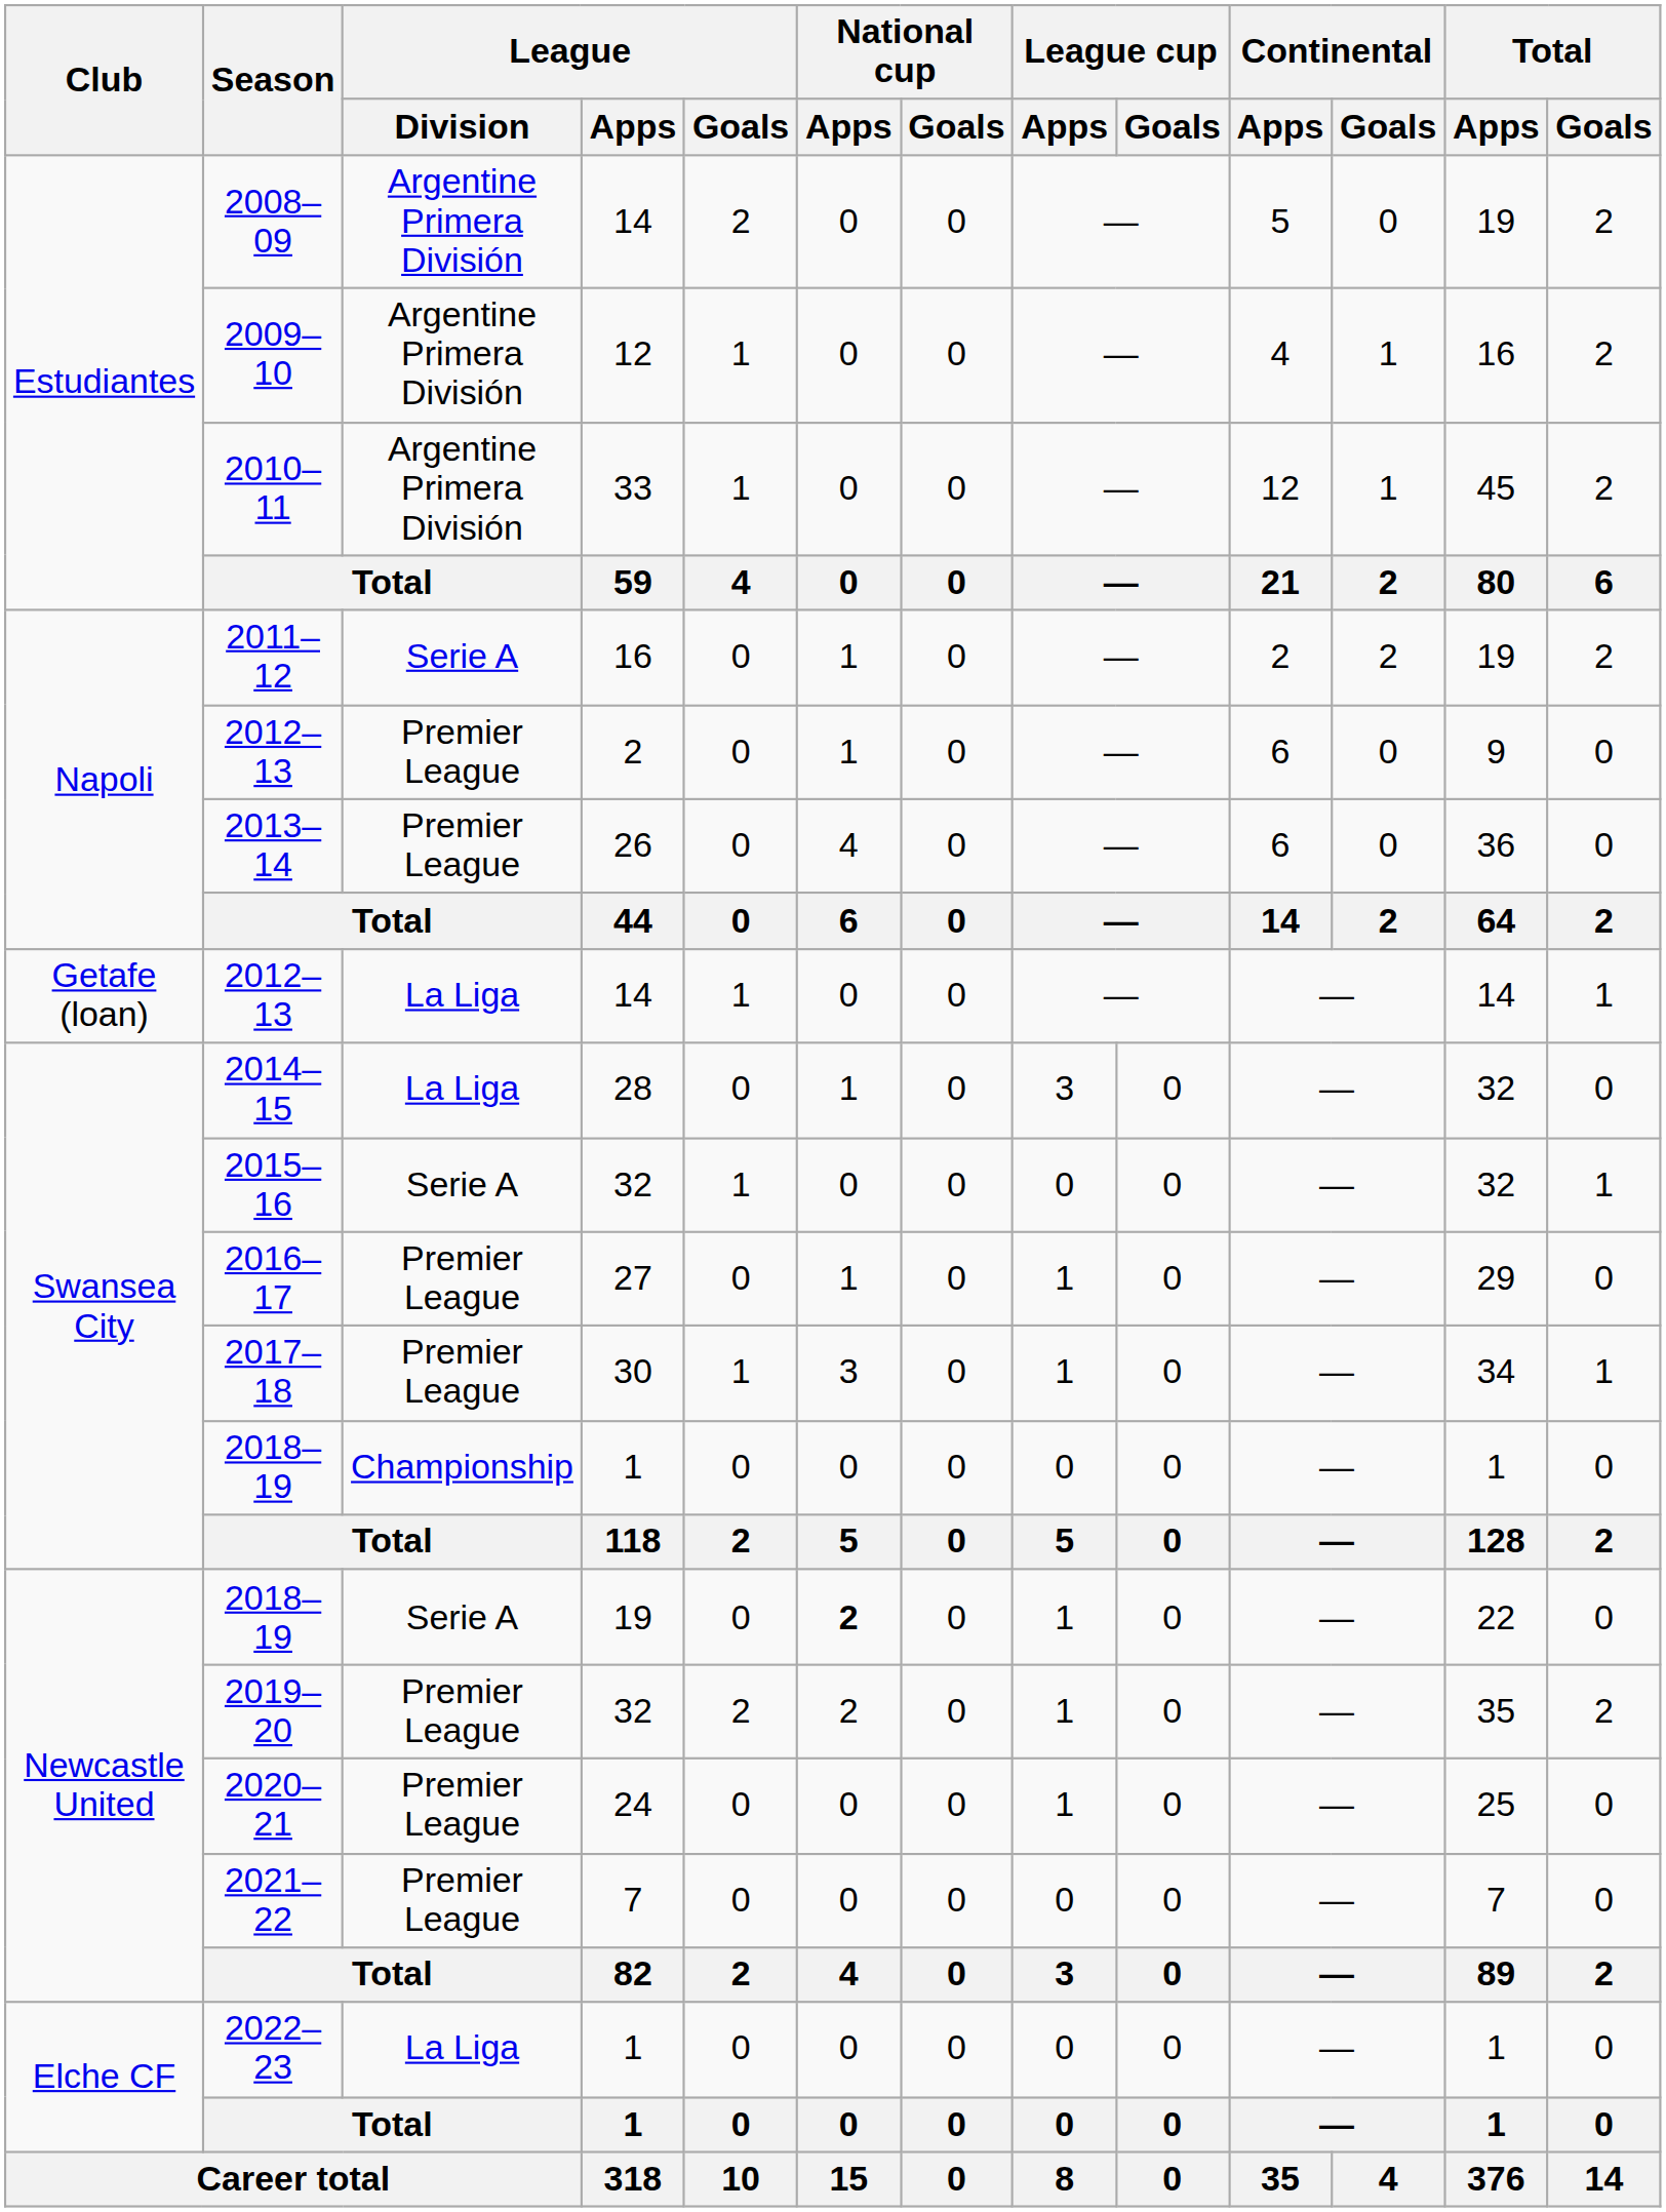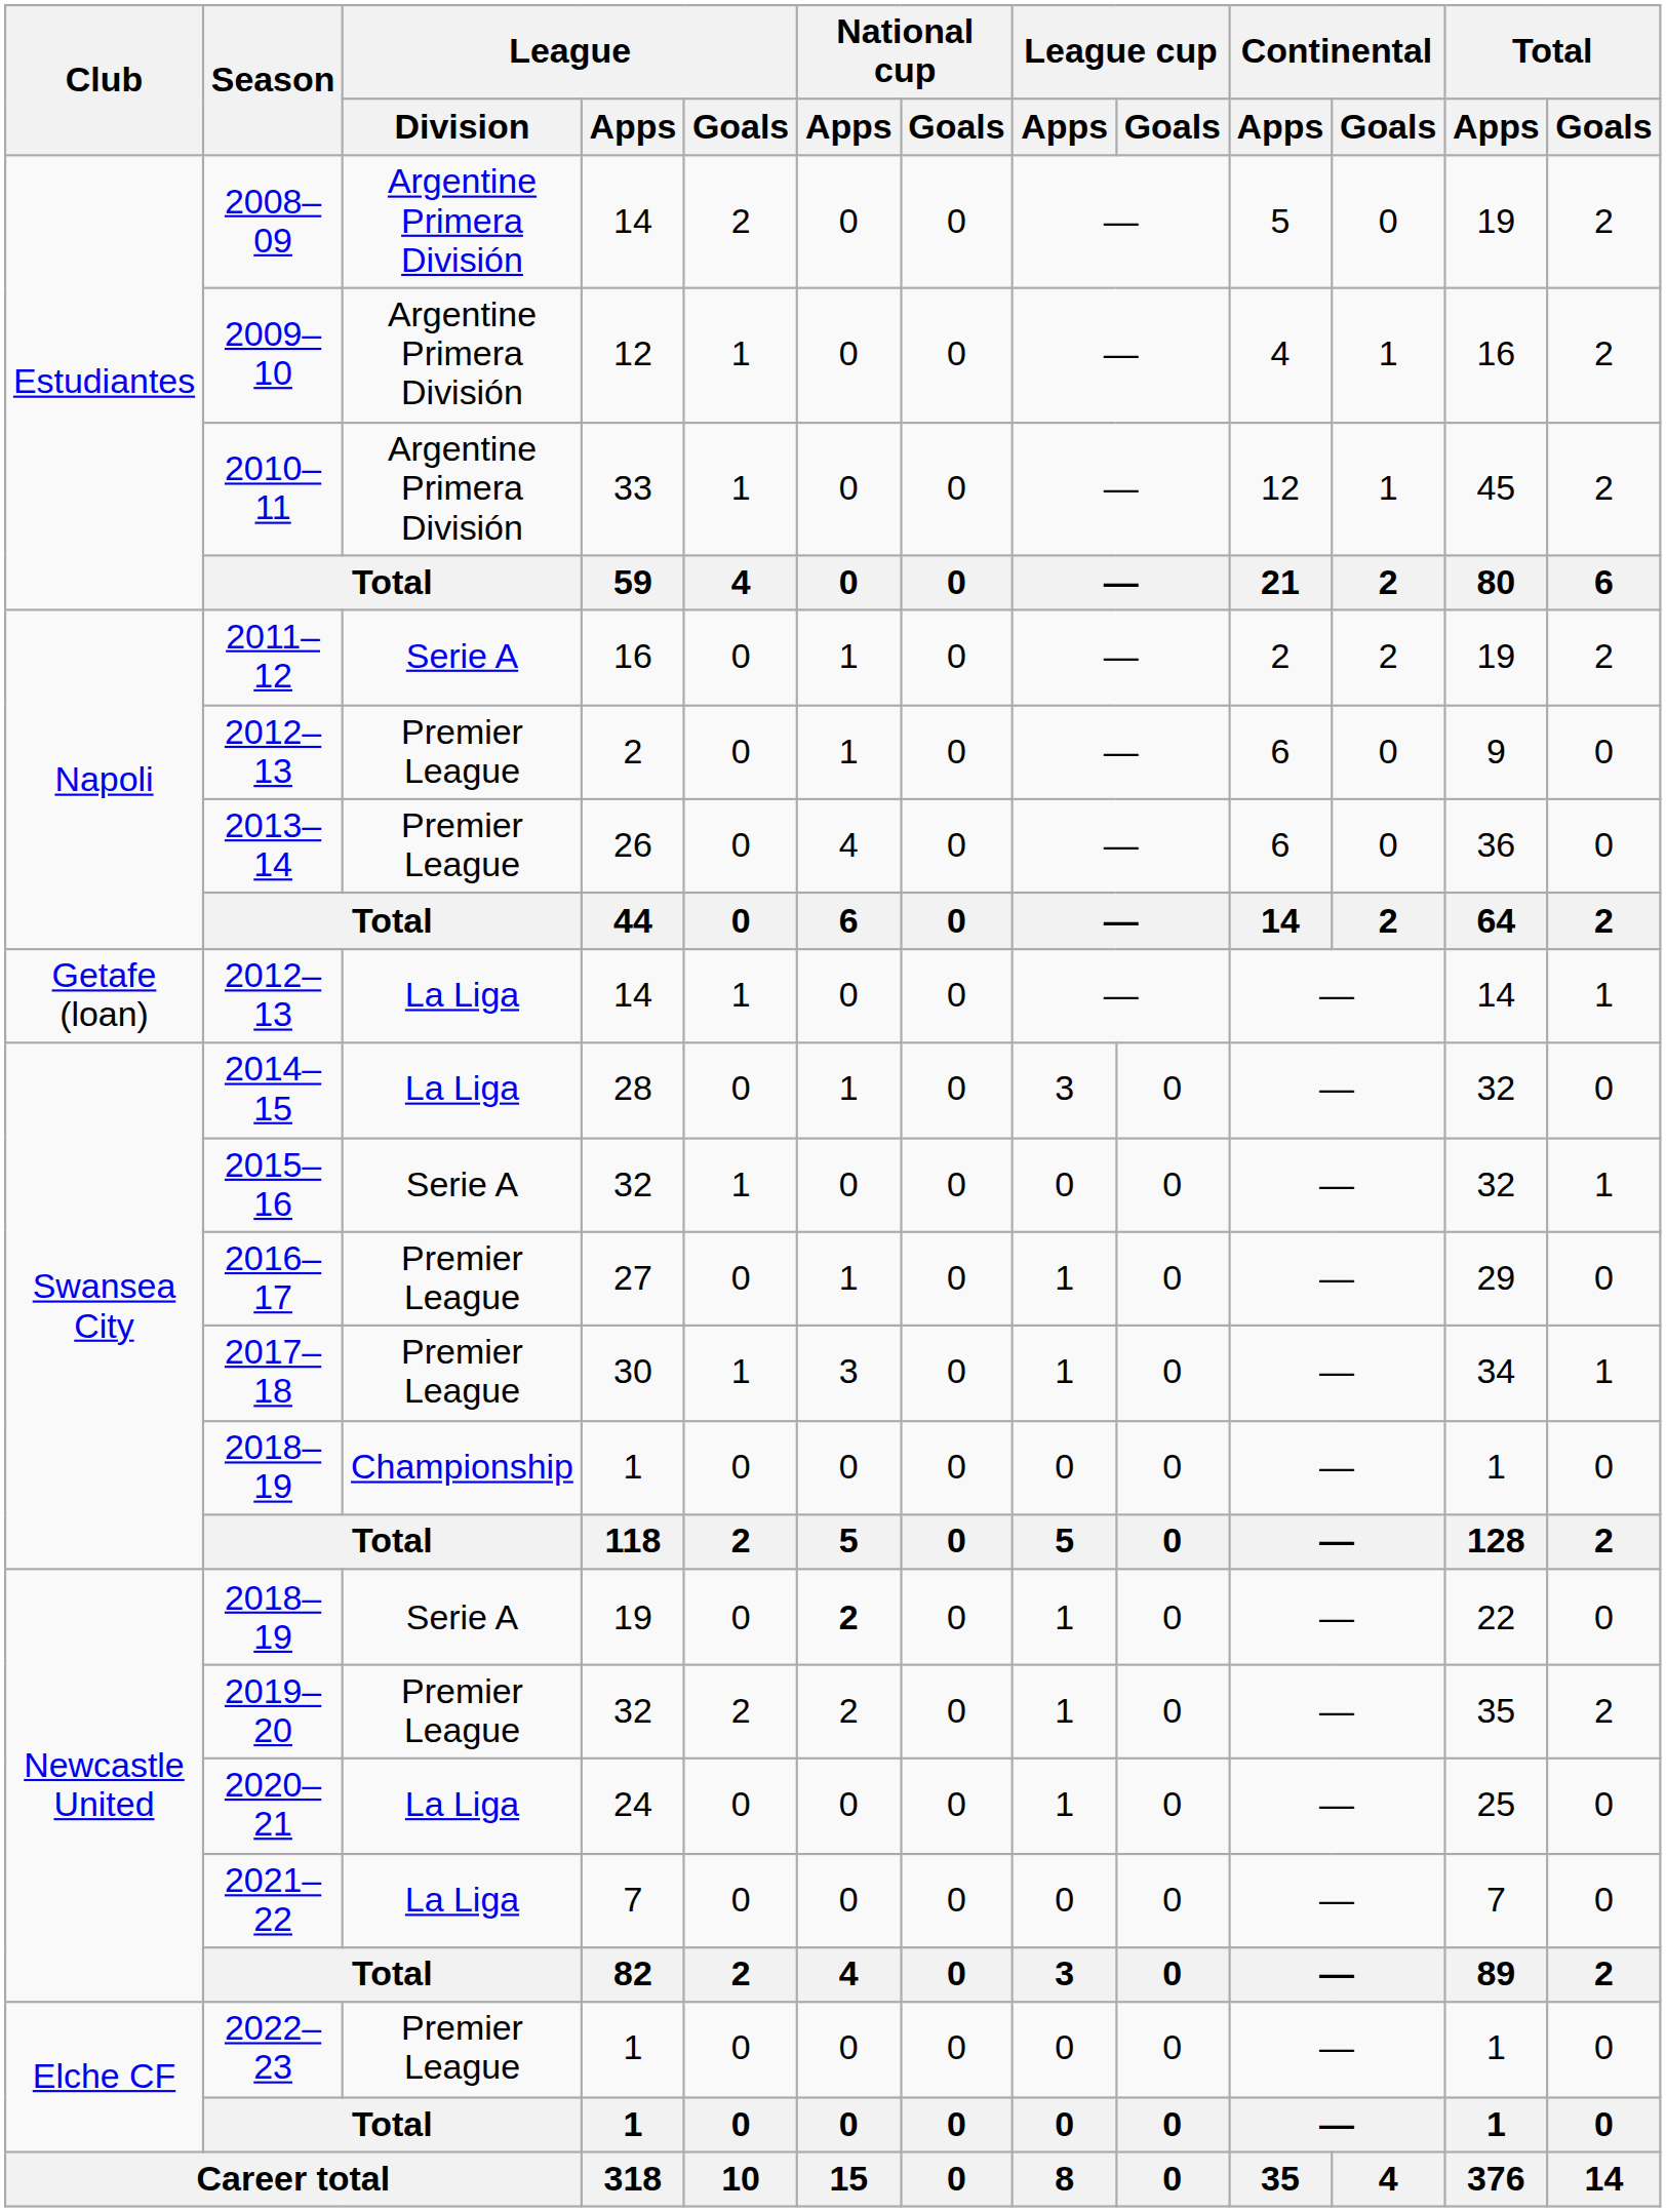2020–21 | League / Division: Premier League -> La Liga
2021–22 | League / Division: Premier League -> La Liga
2022–23 | League / Division: La Liga -> Premier League
